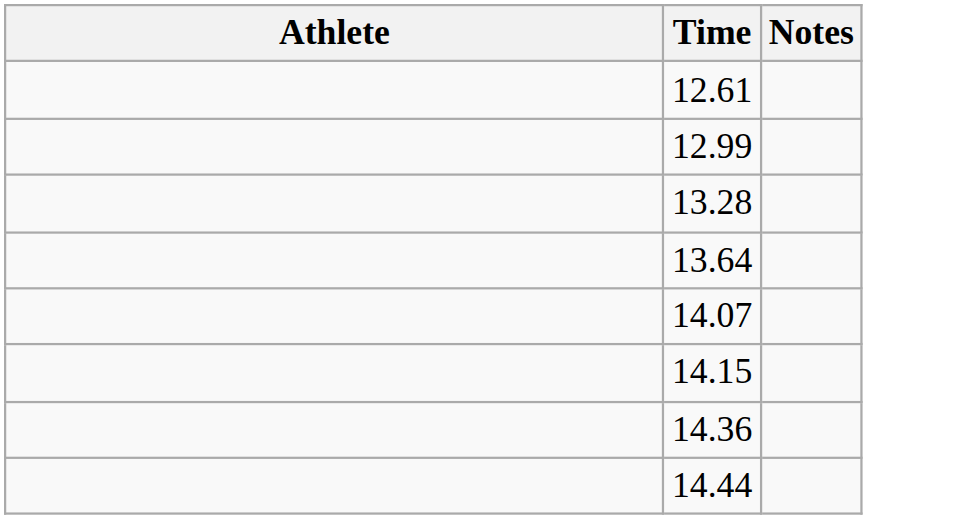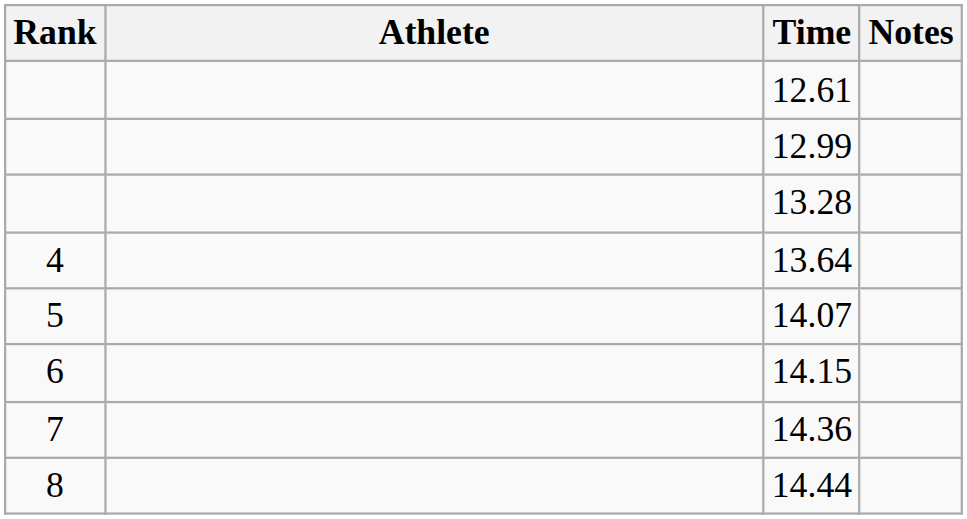+ column: Rank | 4 | 5 | 6 | 7 | 8
